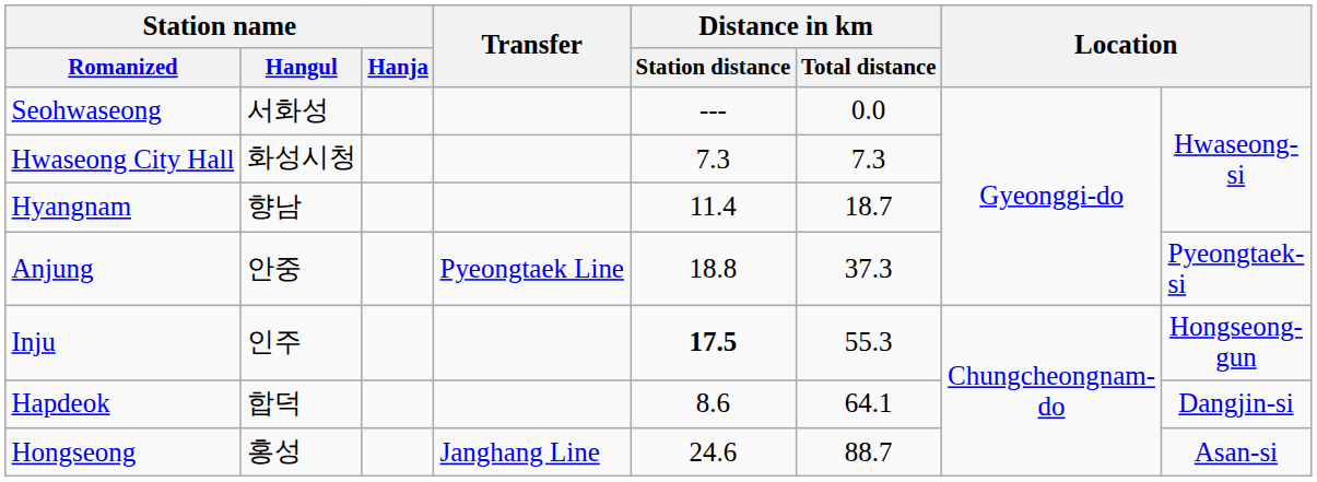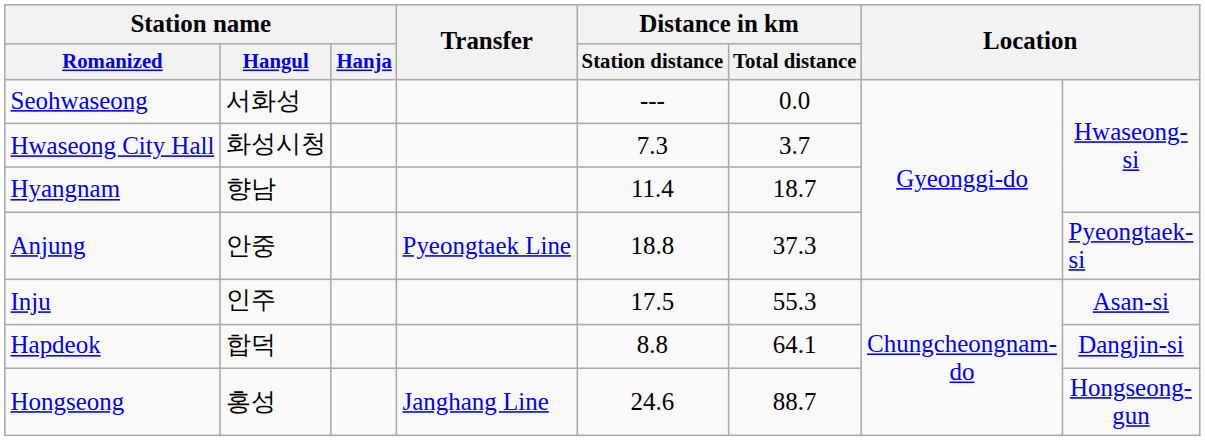Hwaseong City Hall | Distance in km / Total distance: 7.3 -> 3.7
Inju | Distance in km / Station distance: bold -> normal
Inju | column 8: Hongseong-gun -> Asan-si
Hapdeok | Distance in km / Station distance: 8.6 -> 8.8
Hongseong | column 8: Asan-si -> Hongseong-gun
